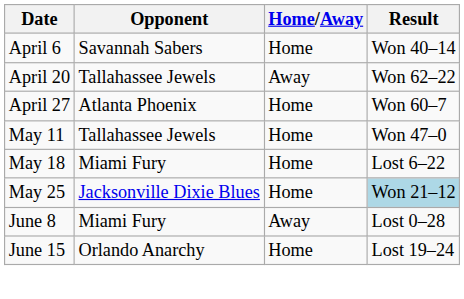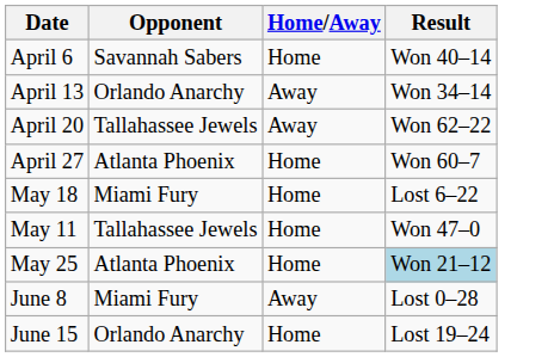+ row: April 13 | Orlando Anarchy | Away | Won 34–14
rows swapped: May 11 <-> May 18
May 25 | Opponent: Jacksonville Dixie Blues -> Atlanta Phoenix
